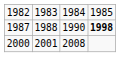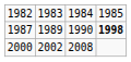1987 | column 2: 1988 -> 1989
2000 | column 2: 2001 -> 2002
